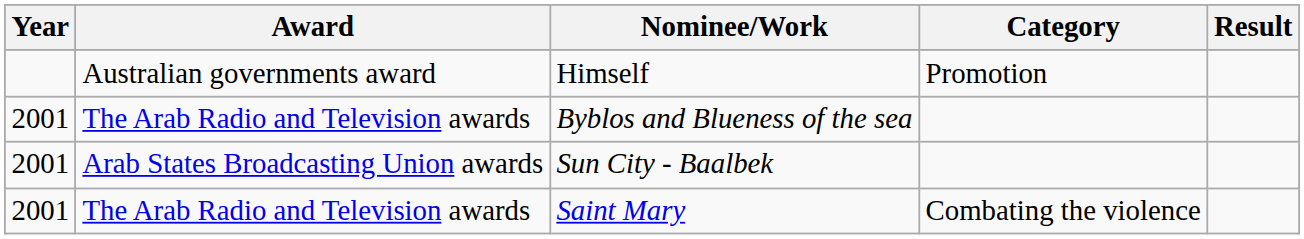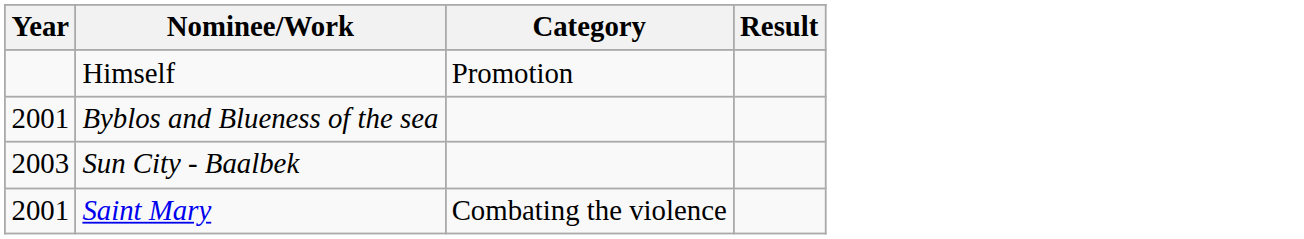- column: Award | Australian governments award | The Arab Radio and Television awards | Arab States Broadcasting Union awards | The Arab Radio and Television awards
Sun City - Baalbek | Year: 2001 -> 2003
